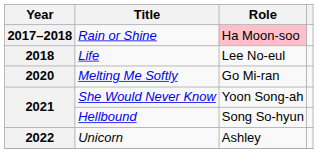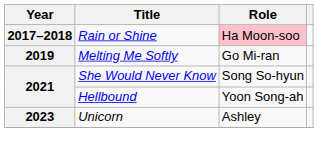- row: 2018 | Life | Lee No-eul
Melting Me Softly | Year: 2020 -> 2019
She Would Never Know | Role: Yoon Song-ah -> Song So-hyun
Hellbound | Role: Song So-hyun -> Yoon Song-ah
Unicorn | Year: 2022 -> 2023
